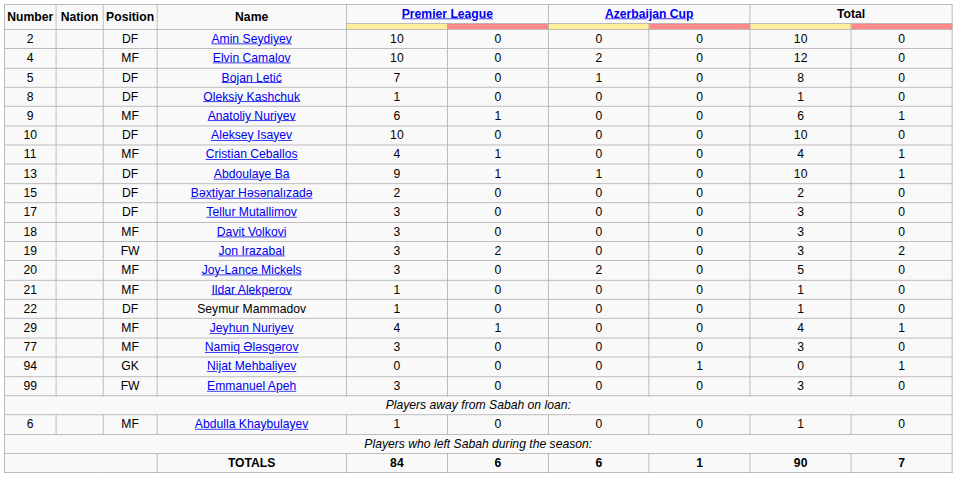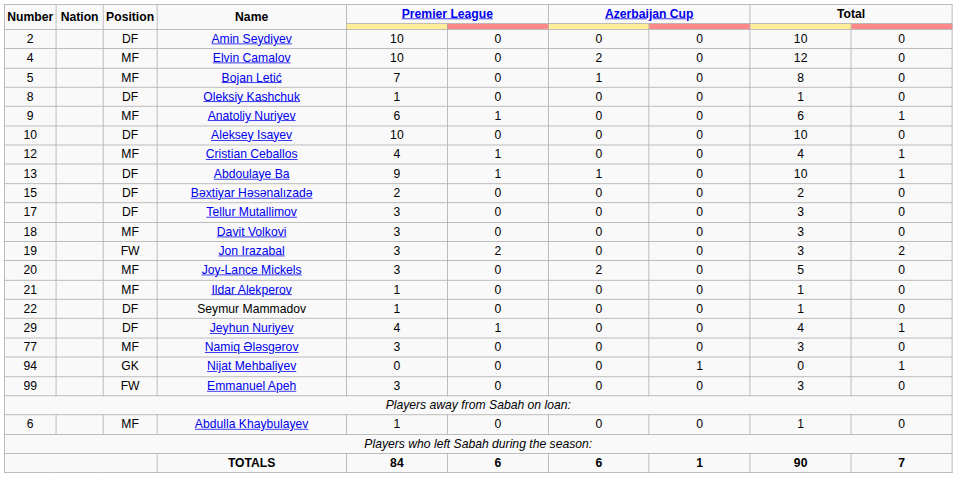Bojan Letić | Position: DF -> MF
Cristian Ceballos | Number: 11 -> 12
Jeyhun Nuriyev | Position: MF -> DF
